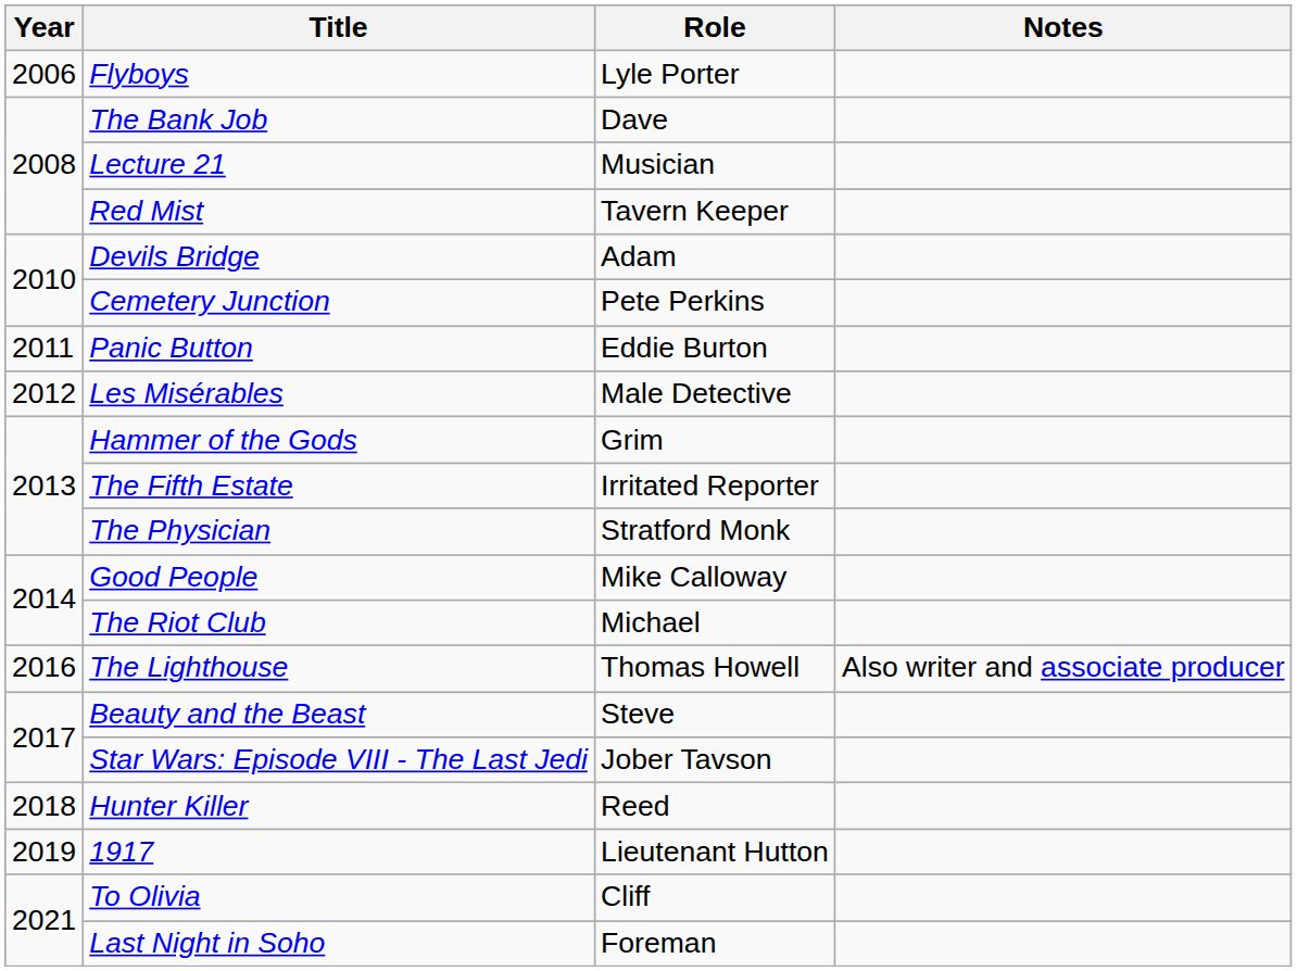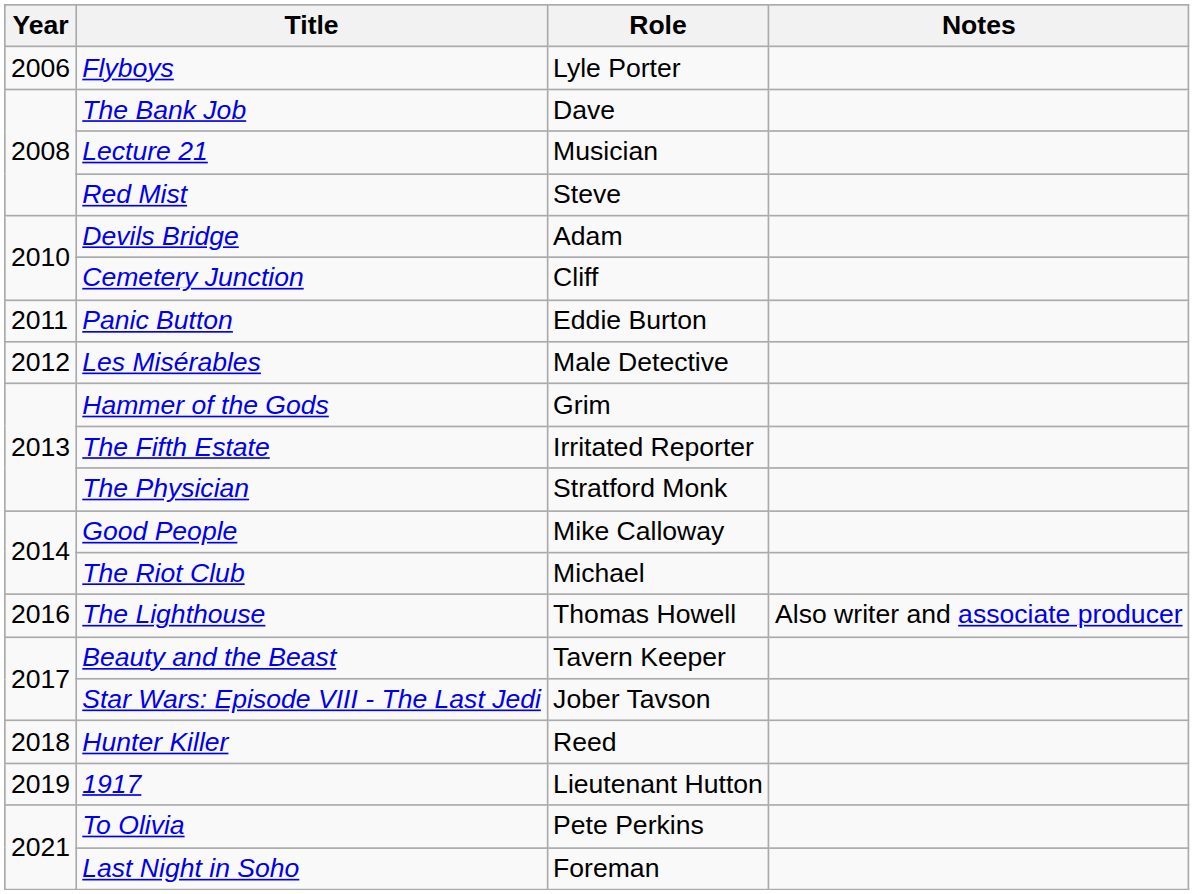Red Mist | Role: Tavern Keeper -> Steve
Cemetery Junction | Role: Pete Perkins -> Cliff
Beauty and the Beast | Role: Steve -> Tavern Keeper
To Olivia | Role: Cliff -> Pete Perkins
